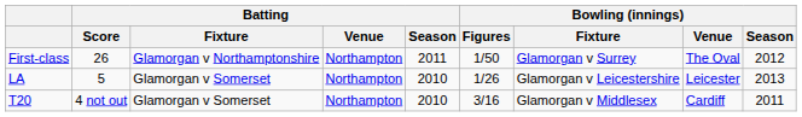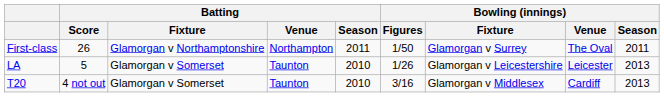First-class | Bowling (innings) / Season: 2012 -> 2011
LA | Batting / Venue: Northampton -> Taunton
T20 | Batting / Venue: Northampton -> Taunton
T20 | Bowling (innings) / Season: 2011 -> 2013
